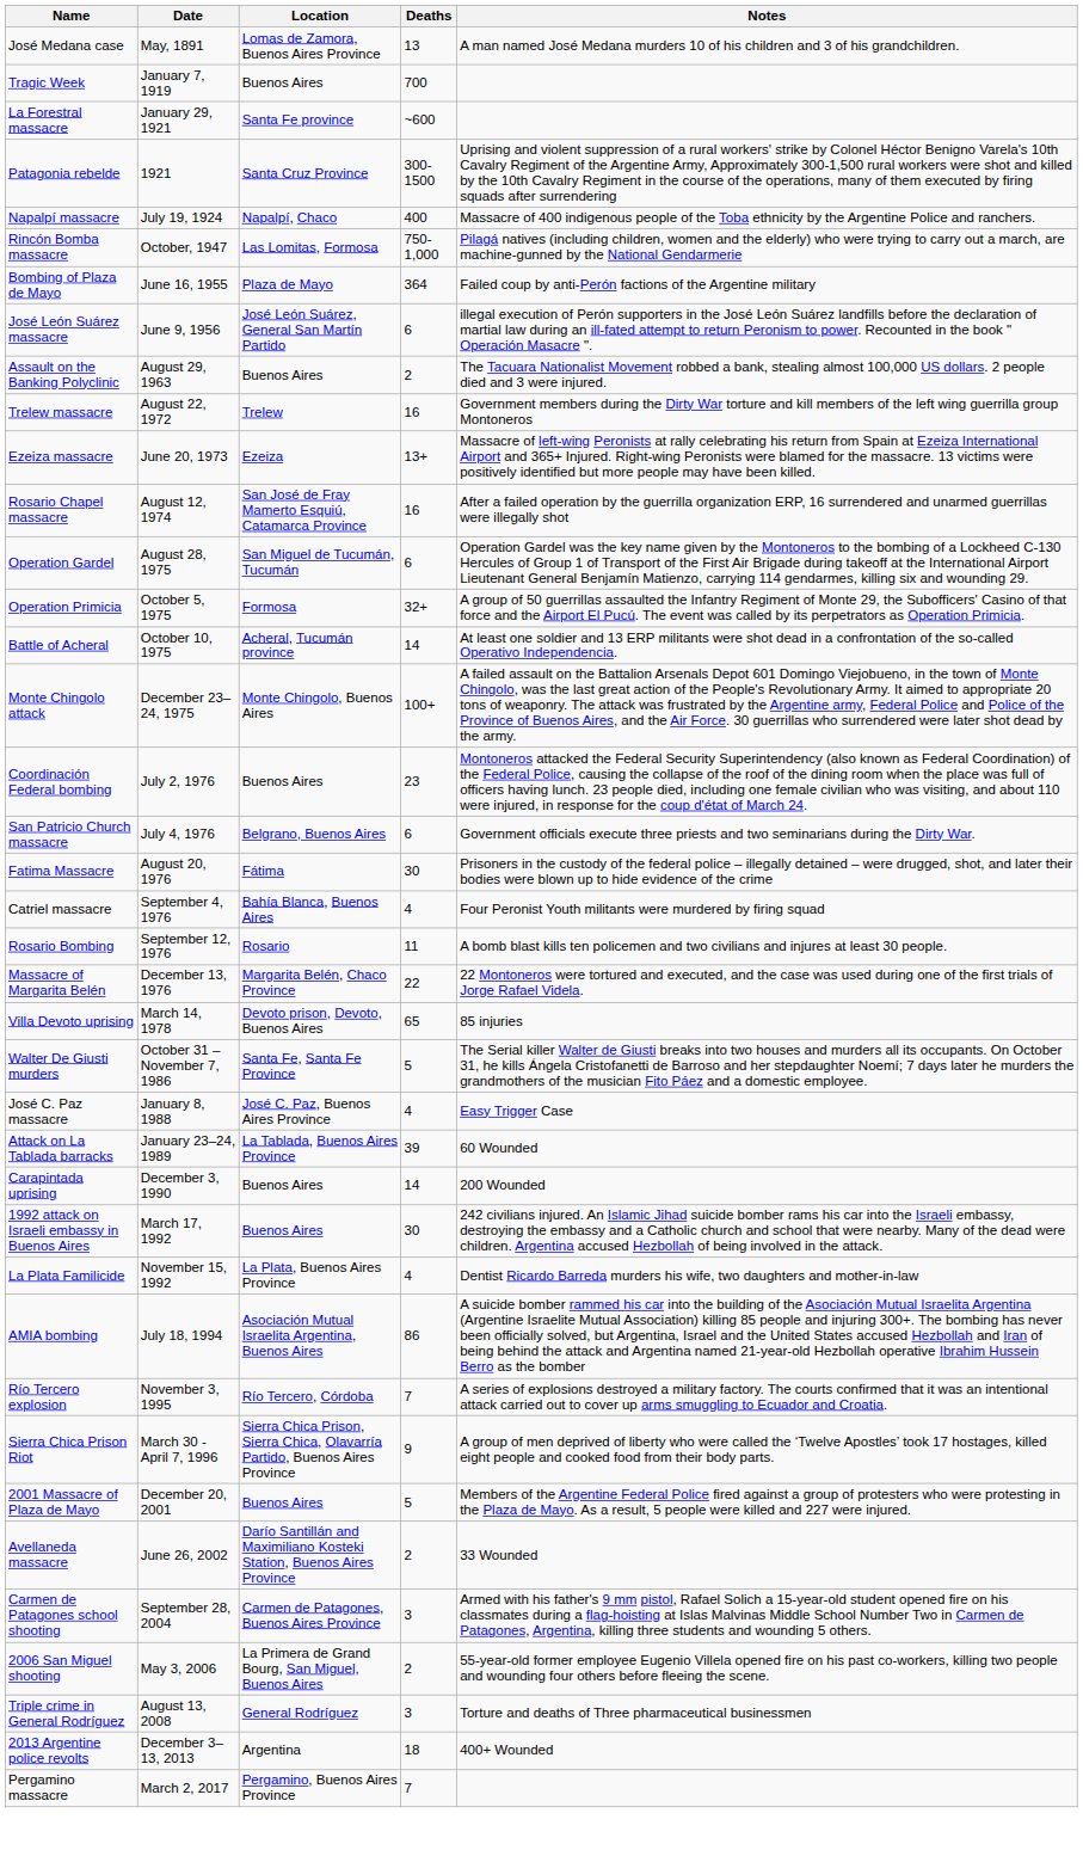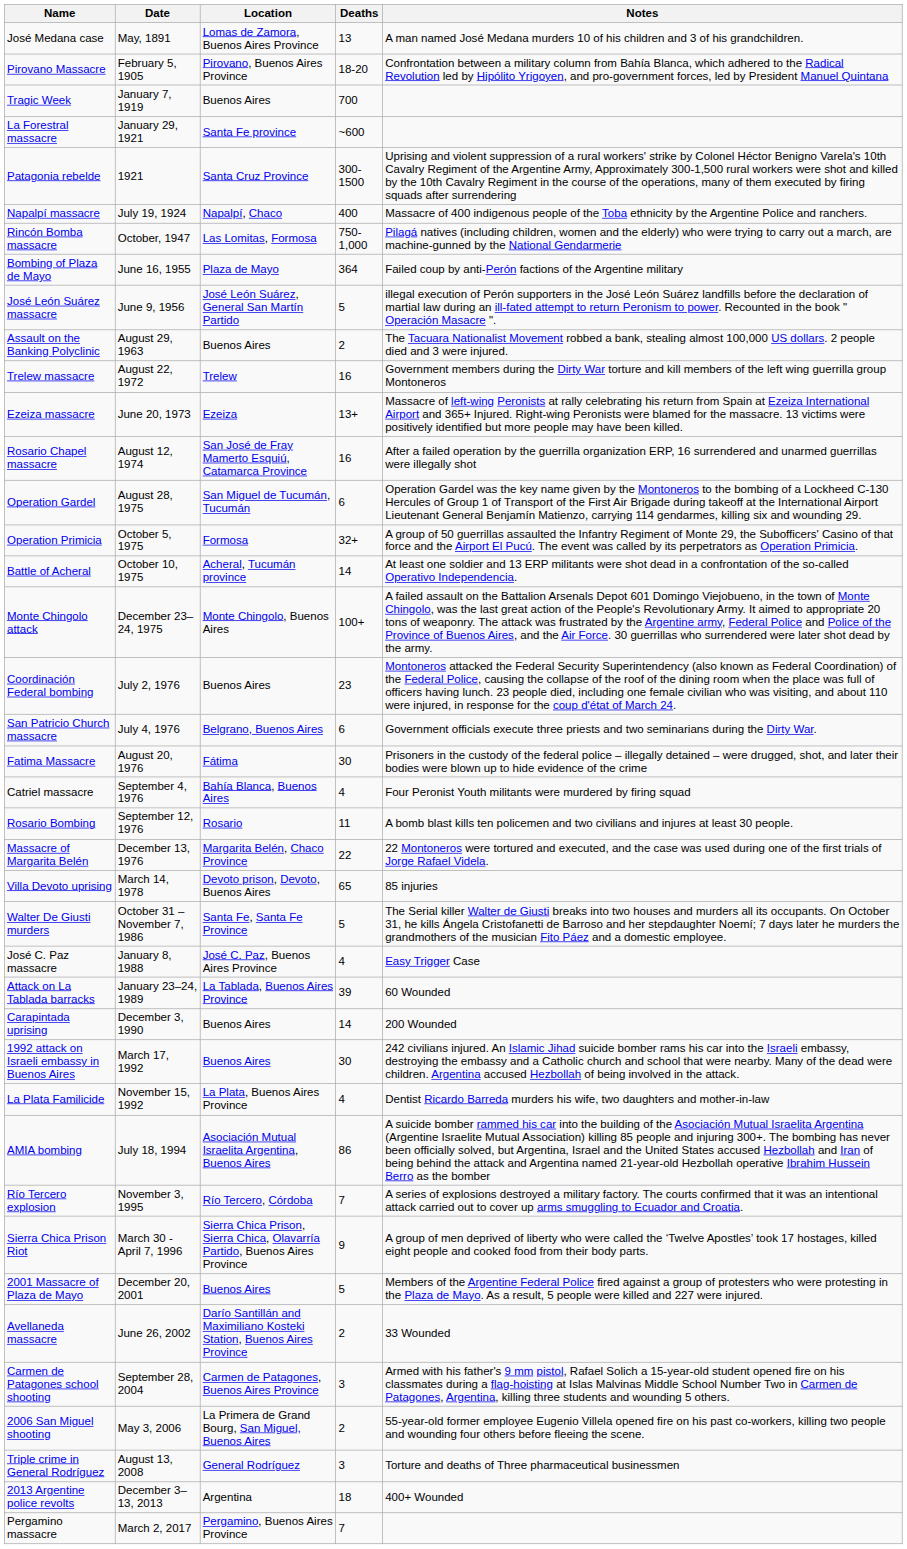+ row: Pirovano Massacre | February 5, 1905 | Pirovano, Buenos Aires Province | 18-20 | Confrontation between a military column from Bahía Blanca, which adhered to the Radical Revolution led by Hipólito Yrigoyen, and pro-government forces, led by President Manuel Quintana
José León Suárez massacre | Deaths: 6 -> 5
